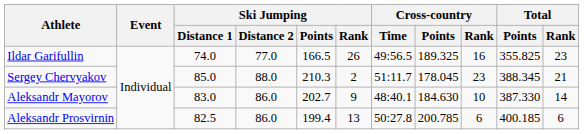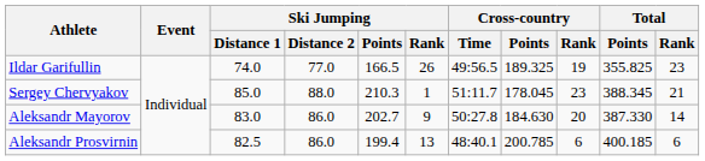Ildar Garifullin | Cross-country / Rank: 16 -> 19
Sergey Chervyakov | Ski Jumping / Rank: 2 -> 1
Aleksandr Mayorov | Cross-country / Time: 48:40.1 -> 50:27.8
Aleksandr Mayorov | Cross-country / Rank: 10 -> 20
Aleksandr Prosvirnin | Cross-country / Time: 50:27.8 -> 48:40.1
